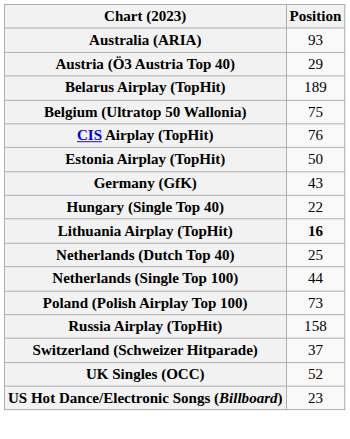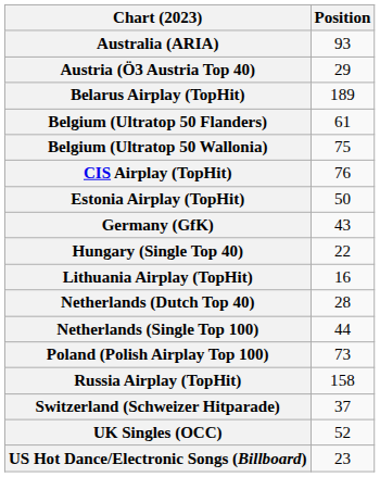+ row: Belgium (Ultratop 50 Flanders) | 61
Lithuania Airplay (TopHit) | Position: bold -> normal
Netherlands (Dutch Top 40) | Position: 25 -> 28
